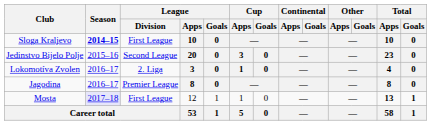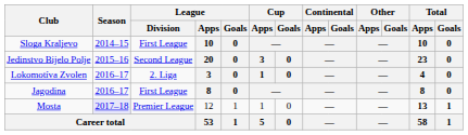Sloga Kraljevo | Season: bold -> normal
Jagodina | League / Division: Premier League -> First League
Mosta | League / Division: First League -> Premier League
